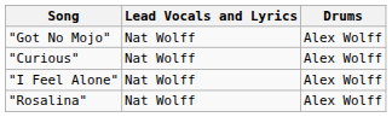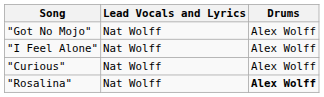rows swapped: "I Feel Alone" <-> "Curious"
"Rosalina" | Drums: normal -> bold
